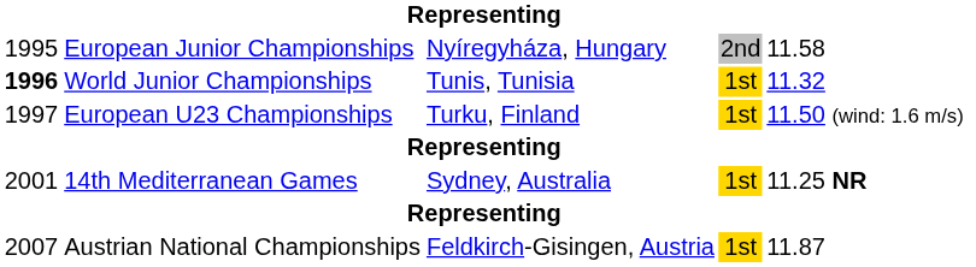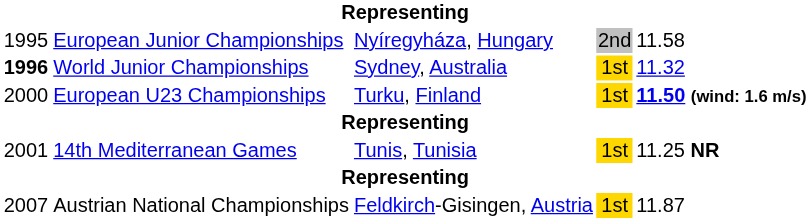World Junior Championships | column 3: Tunis, Tunisia -> Sydney, Australia
European U23 Championships | column 1: 1997 -> 2000
European U23 Championships | column 5: normal -> bold
14th Mediterranean Games | column 3: Sydney, Australia -> Tunis, Tunisia
